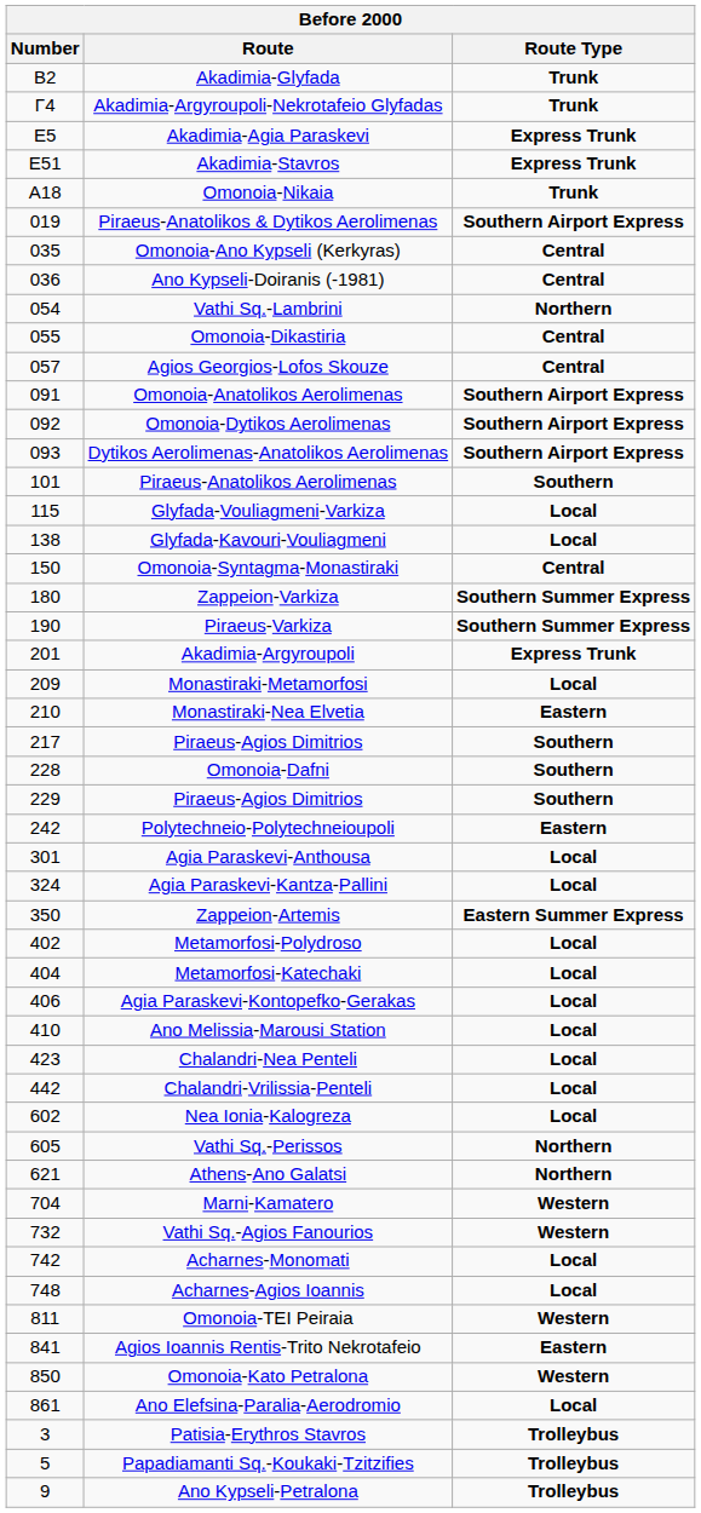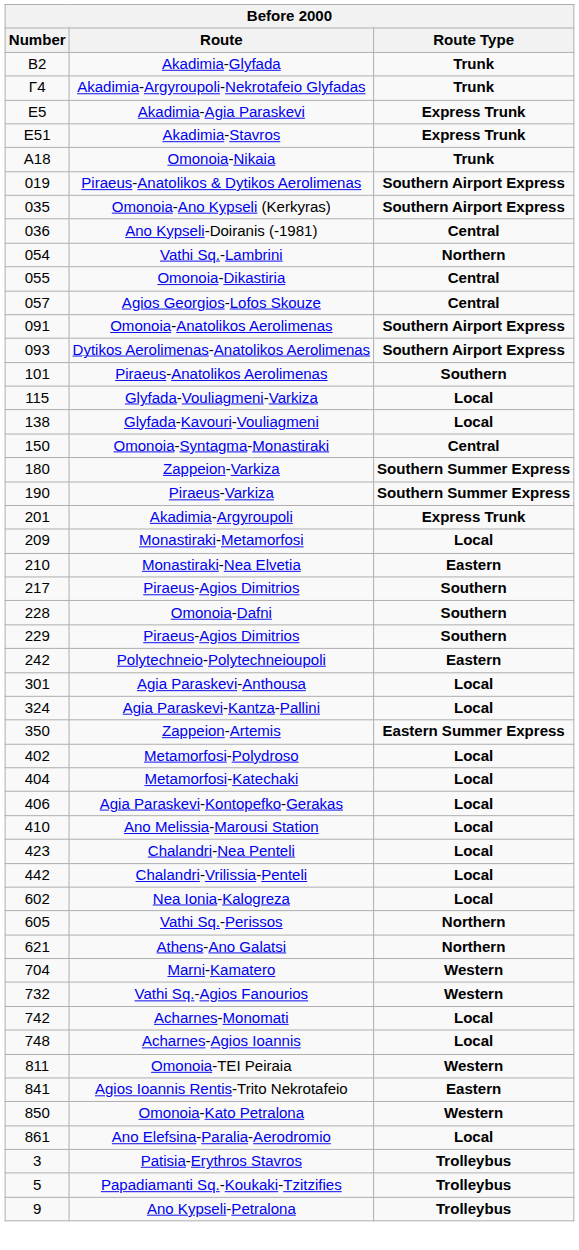Omonoia-Ano Kypseli (Kerkyras) | Route Type: Central -> Southern Airport Express
- row: 092 | Omonoia-Dytikos Aerolimenas | Southern Airport Express
